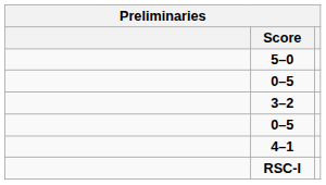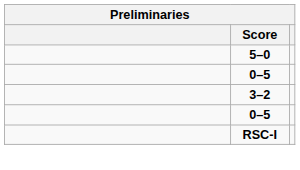- row: 4–1
